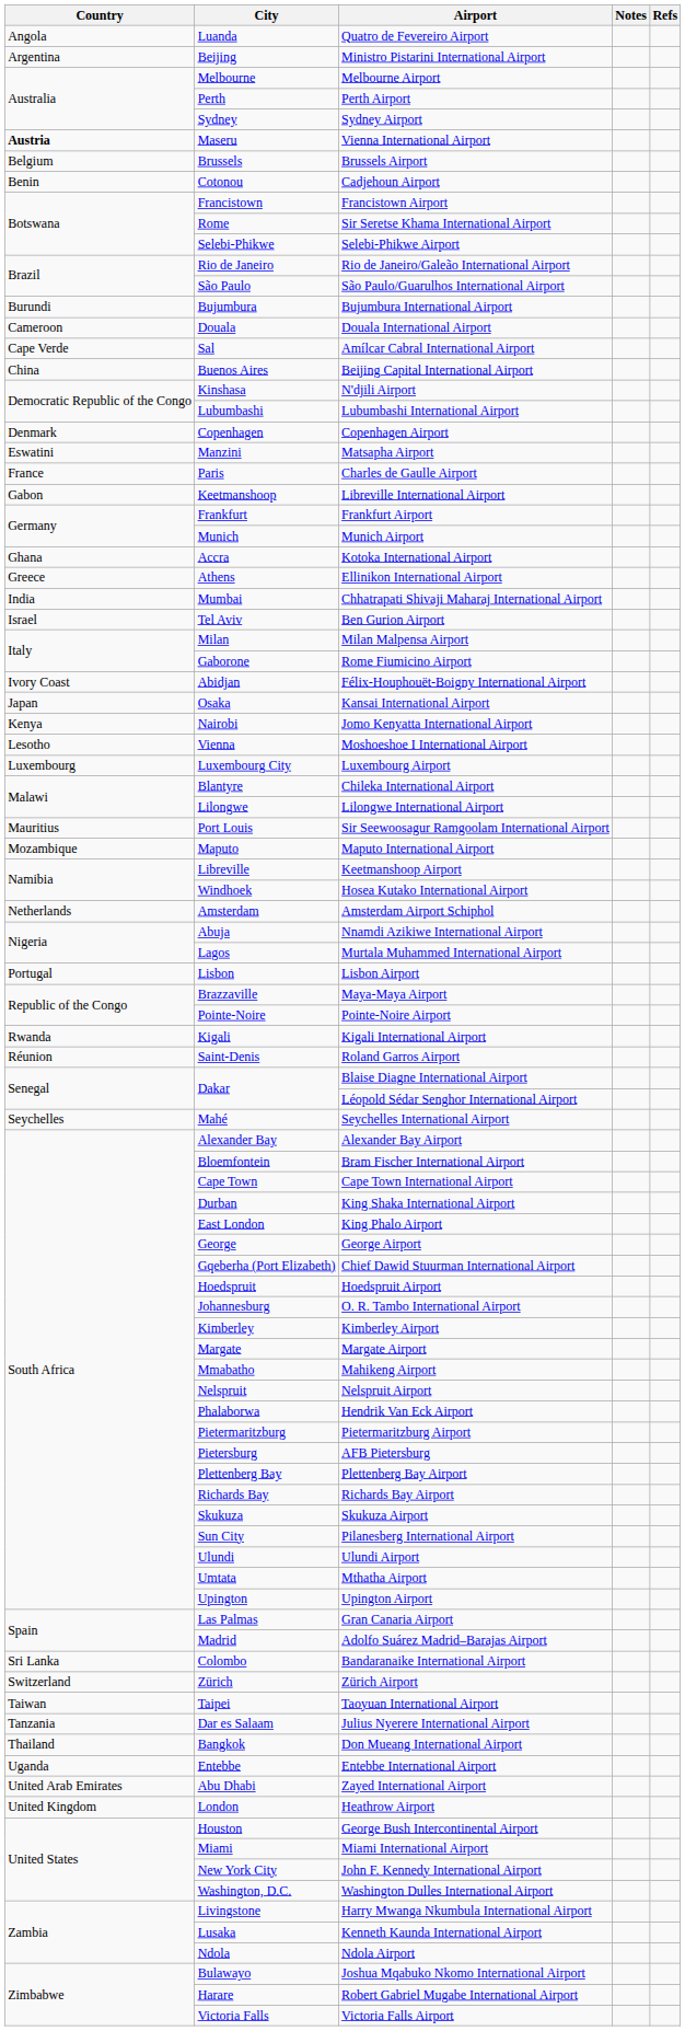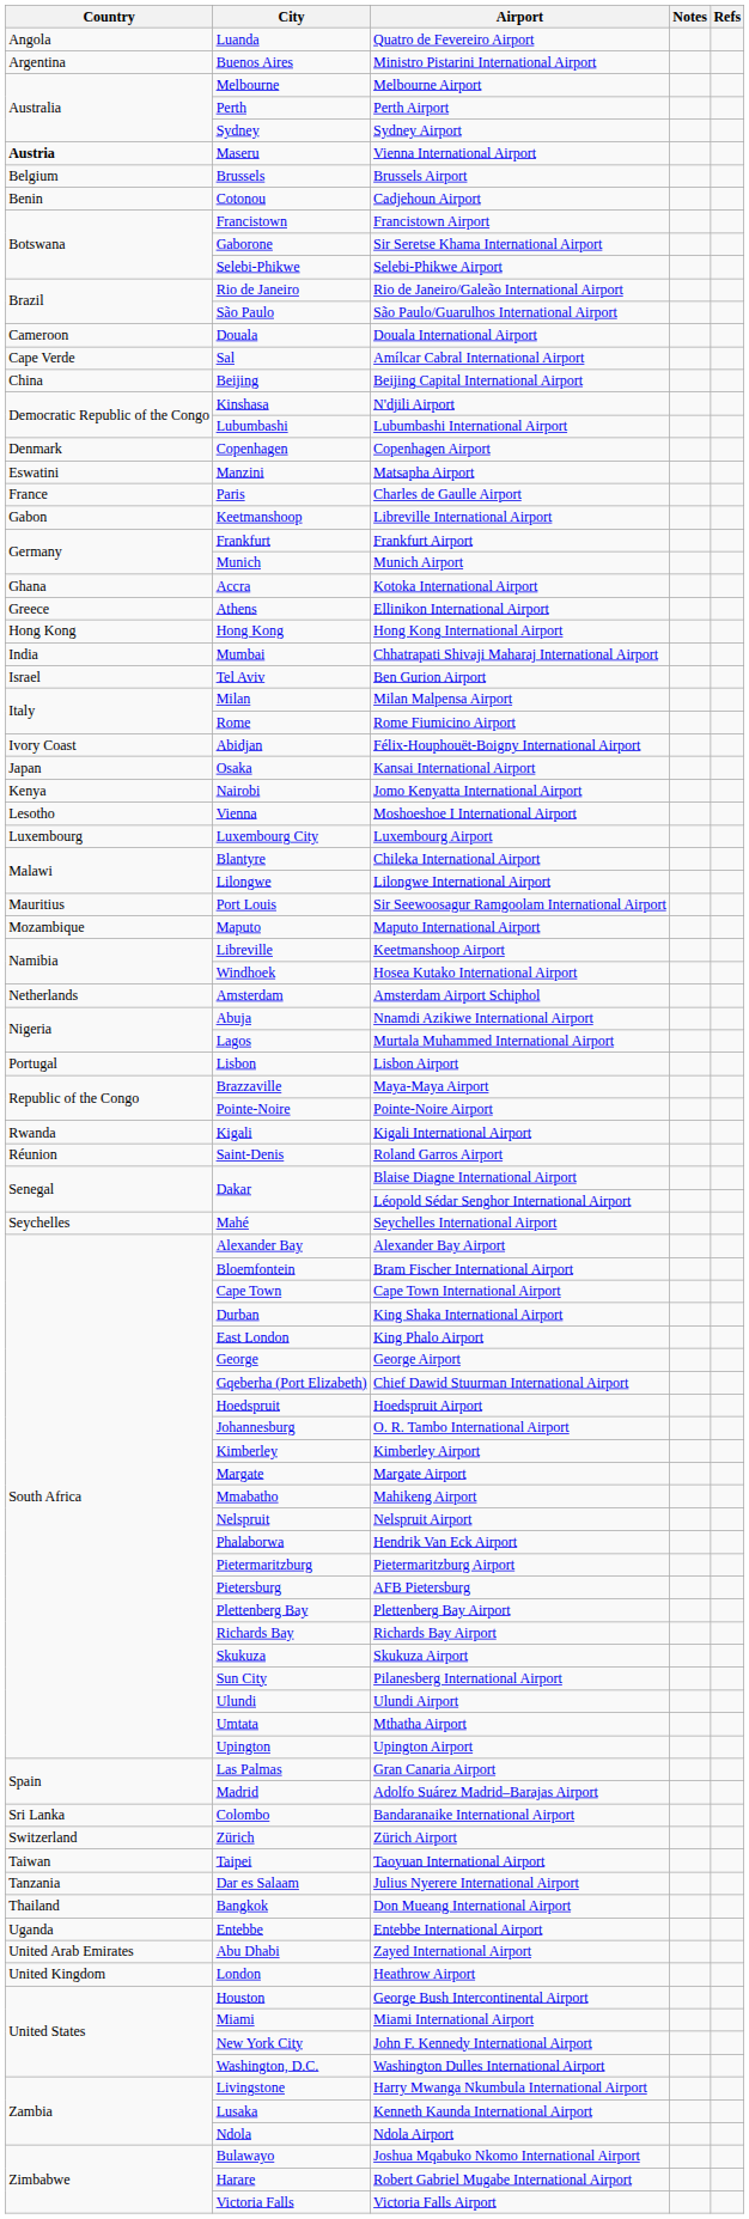Ministro Pistarini International Airport | City: Beijing -> Buenos Aires
Sir Seretse Khama International Airport | City: Rome -> Gaborone
- row: Burundi | Bujumbura | Bujumbura International Airport
Beijing Capital International Airport | City: Buenos Aires -> Beijing
+ row: Hong Kong | Hong Kong | Hong Kong International Airport
Rome Fiumicino Airport | City: Gaborone -> Rome
